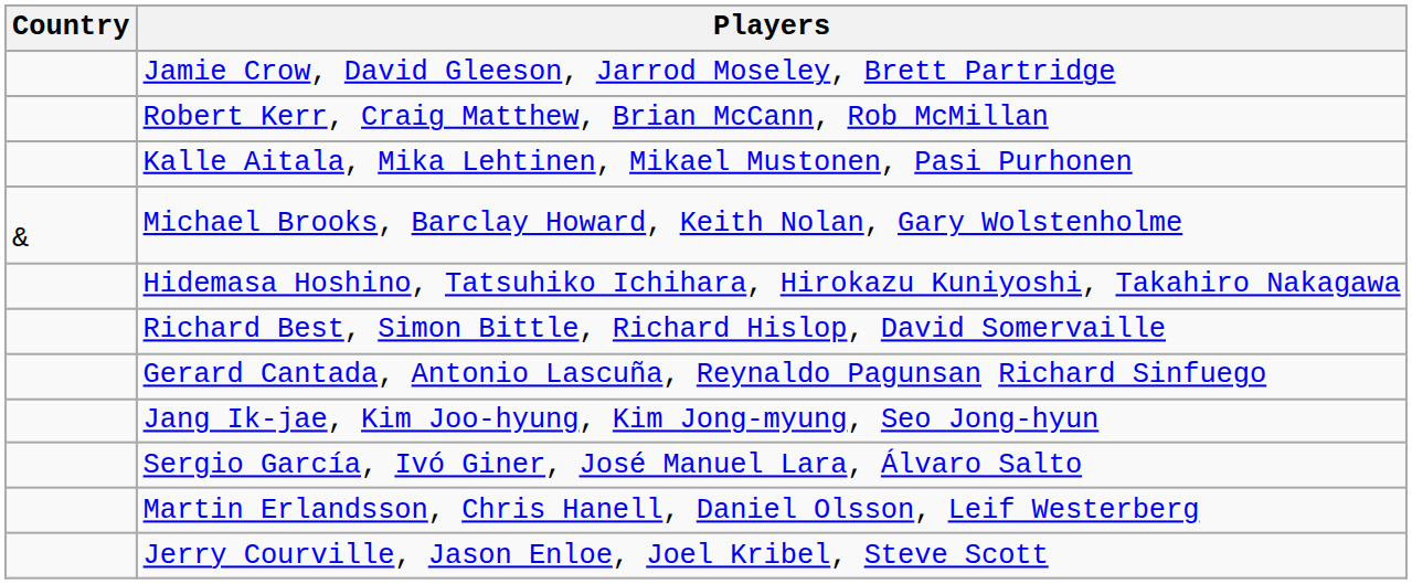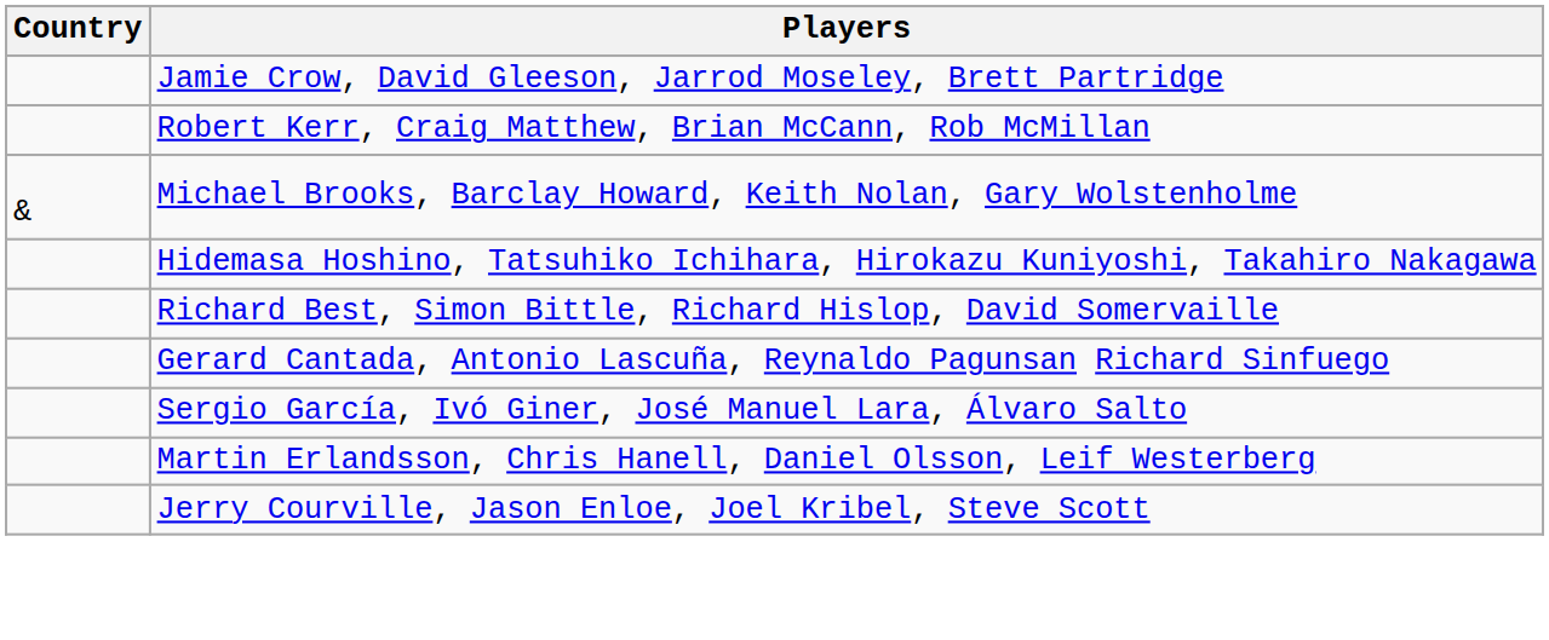- row: Kalle Aitala, Mika Lehtinen, Mikael Mustonen, Pasi Purhonen
- row: Jang Ik-jae, Kim Joo-hyung, Kim Jong-myung, Seo Jong-hyun
